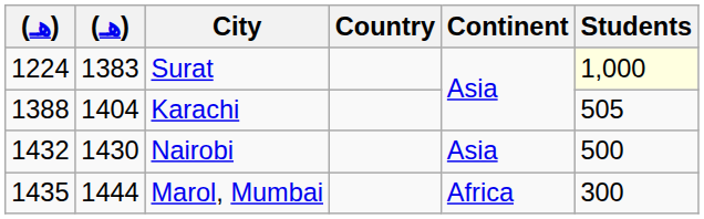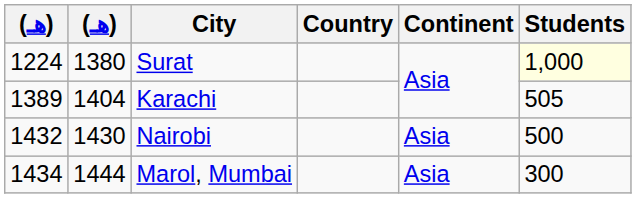Surat | column 2: 1383 -> 1380
Karachi | column 1: 1388 -> 1389
Marol, Mumbai | column 1: 1435 -> 1434
Marol, Mumbai | Continent: Africa -> Asia
